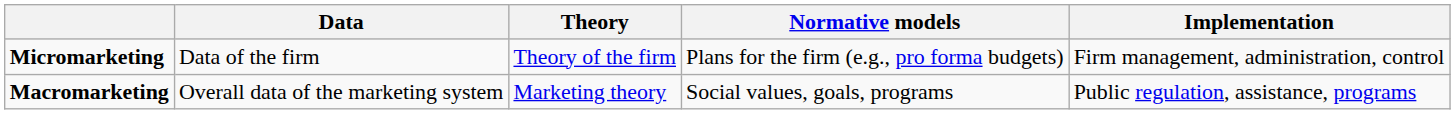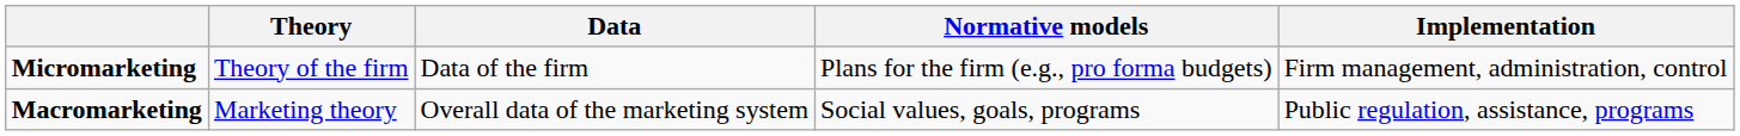columns swapped: Data <-> Theory
